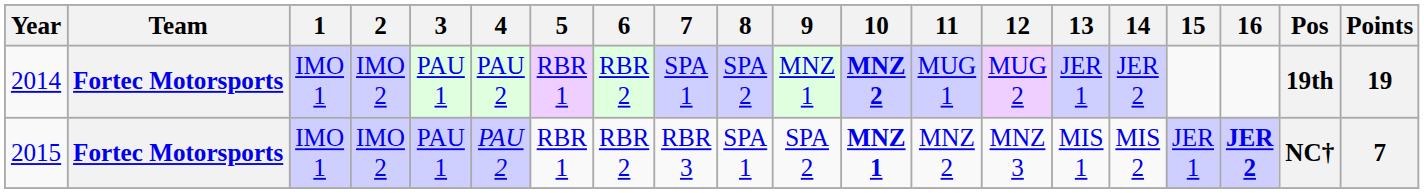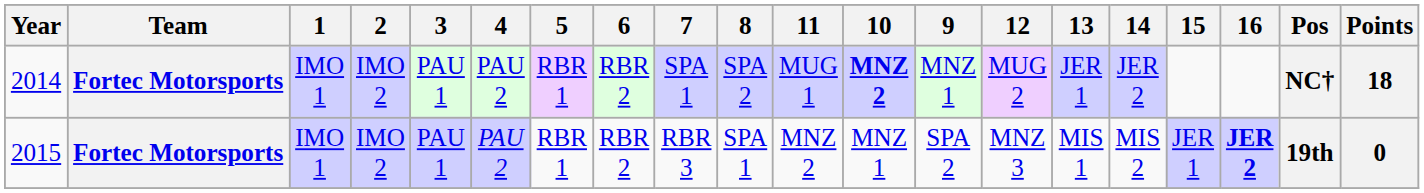columns swapped: 9 <-> 11
2014 | Pos: 19th -> NC†
2014 | Points: 19 -> 18
2015 | 10: bold -> normal
2015 | Pos: NC† -> 19th
2015 | Points: 7 -> 0
